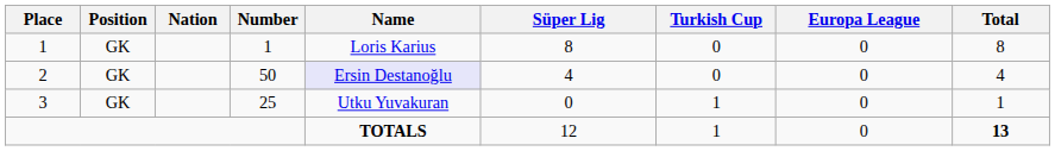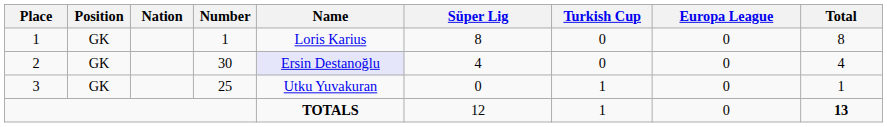2 | Number: 50 -> 30
